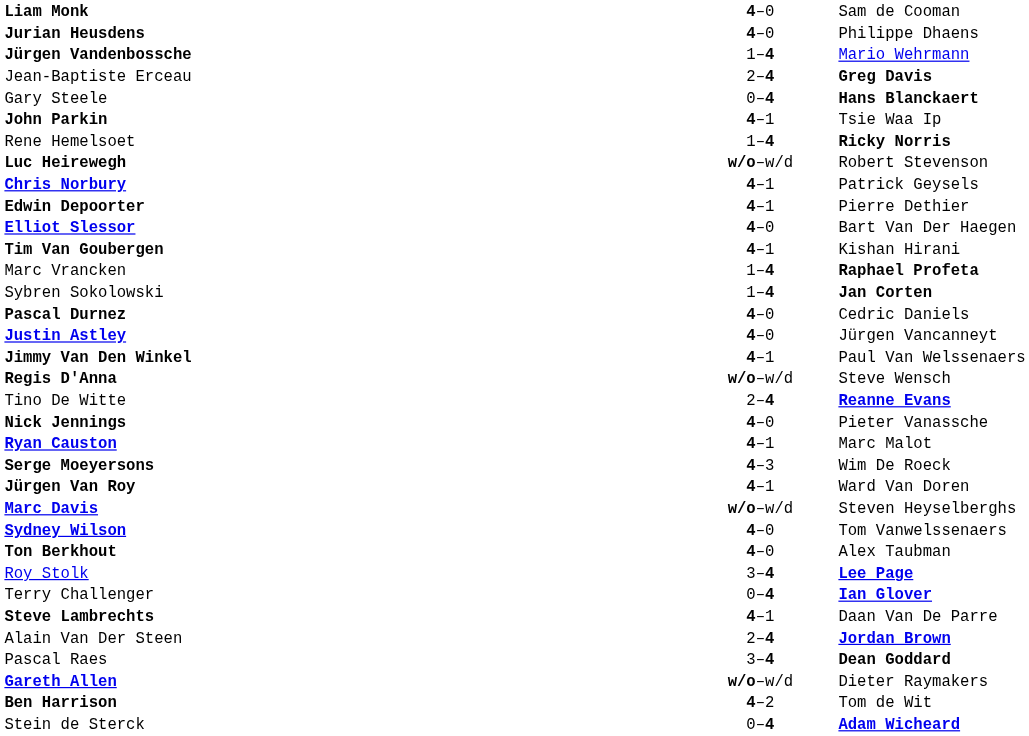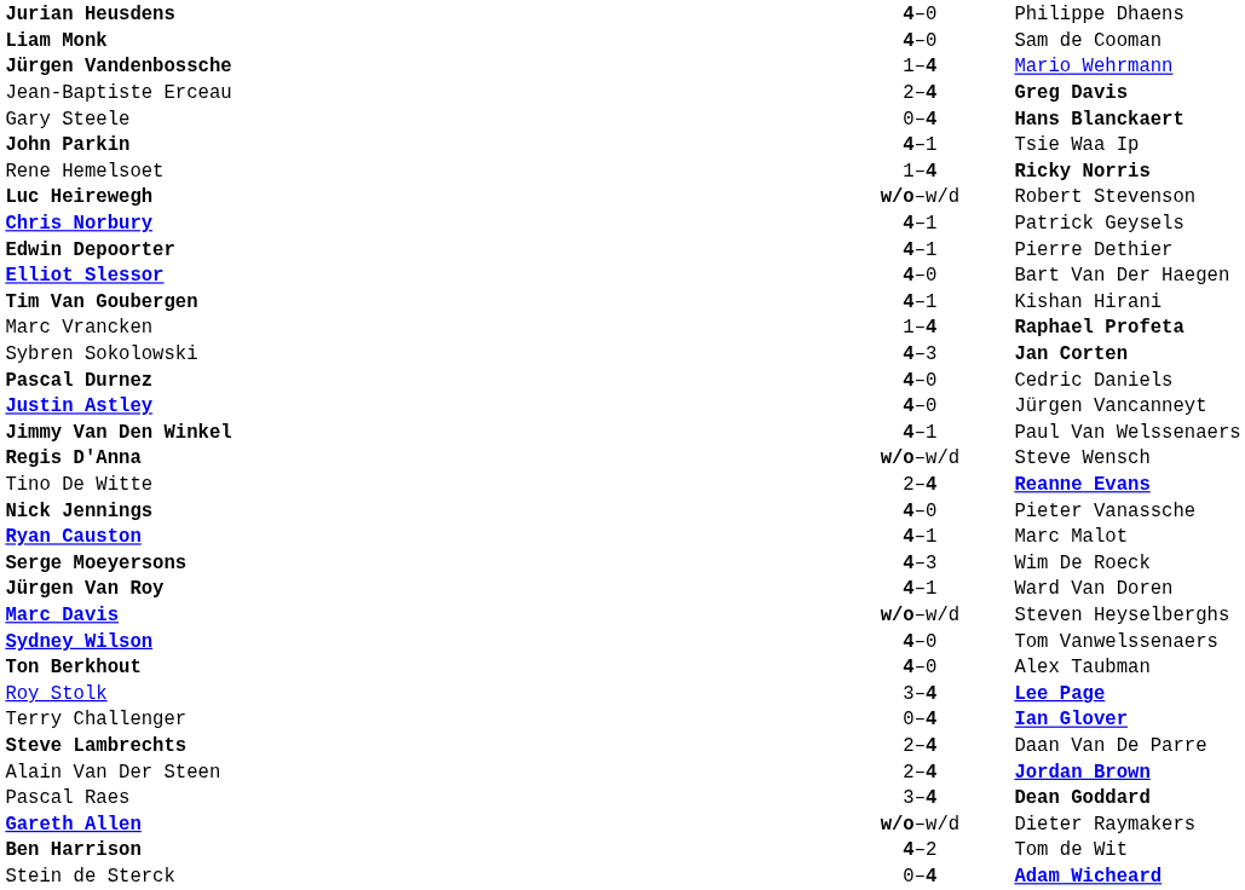rows swapped: Liam Monk <-> Jurian Heusdens
Sybren Sokolowski | column 2: 1–4 -> 4–3
Steve Lambrechts | column 2: 4–1 -> 2–4
